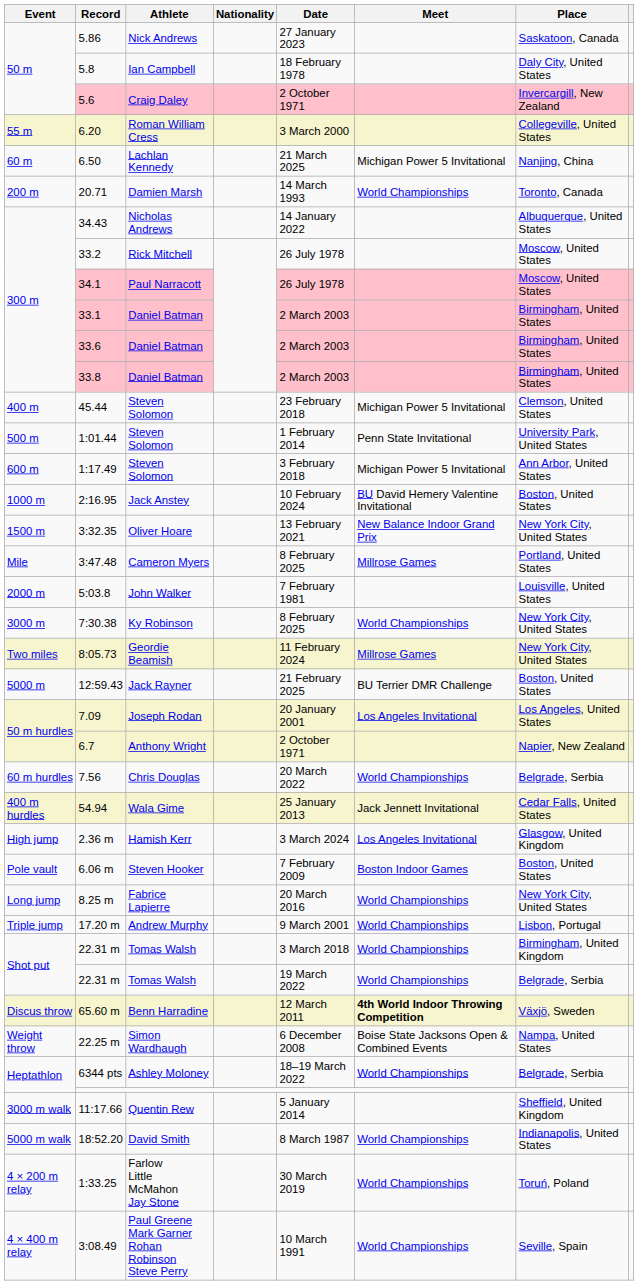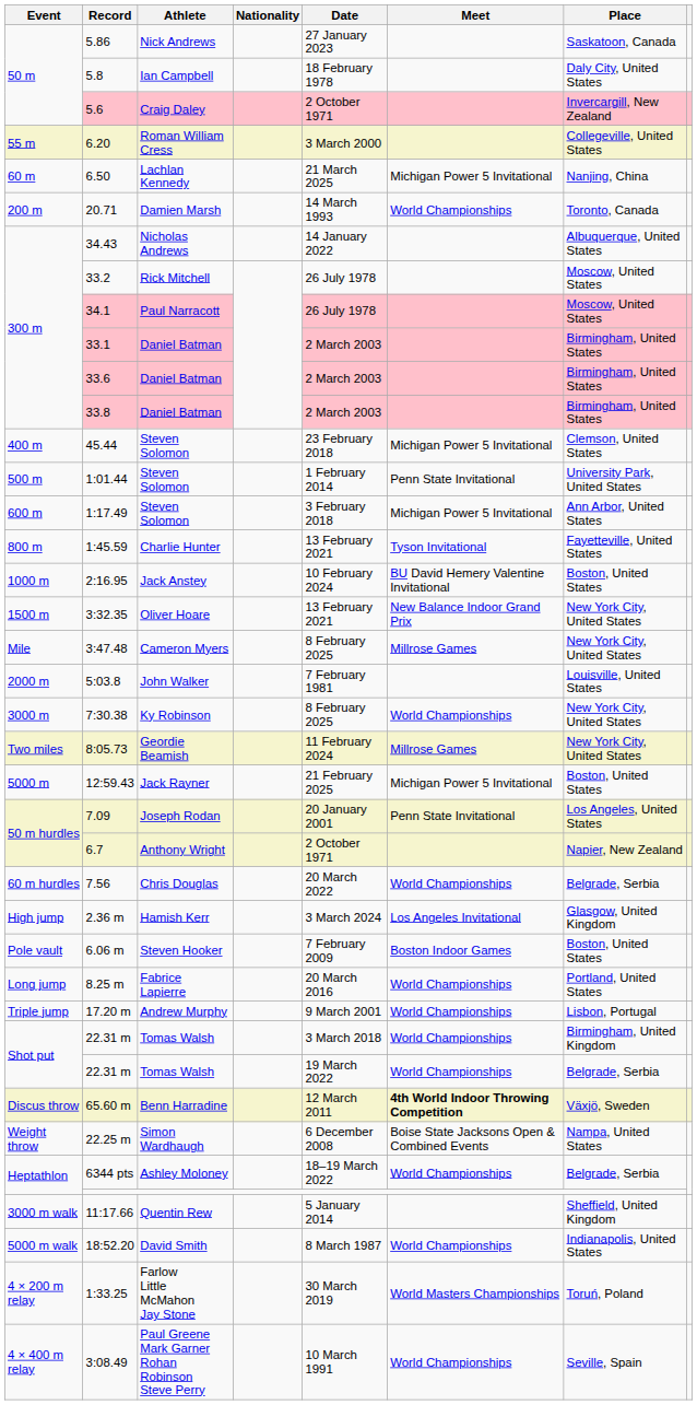+ row: 800 m | 1:45.59 | Charlie Hunter | 13 February 2021 | Tyson Invitational | Fayetteville, United States
3:47.48 | Place: Portland, United States -> New York City, United States
12:59.43 | Meet: BU Terrier DMR Challenge -> Michigan Power 5 Invitational
7.09 | Meet: Los Angeles Invitational -> Penn State Invitational
- row: 400 m hurdles | 54.94 | Wala Gime | 25 January 2013 | Jack Jennett Invitational | Cedar Falls, United States
8.25 m | Place: New York City, United States -> Portland, United States
1:33.25 | Meet: World Championships -> World Masters Championships
